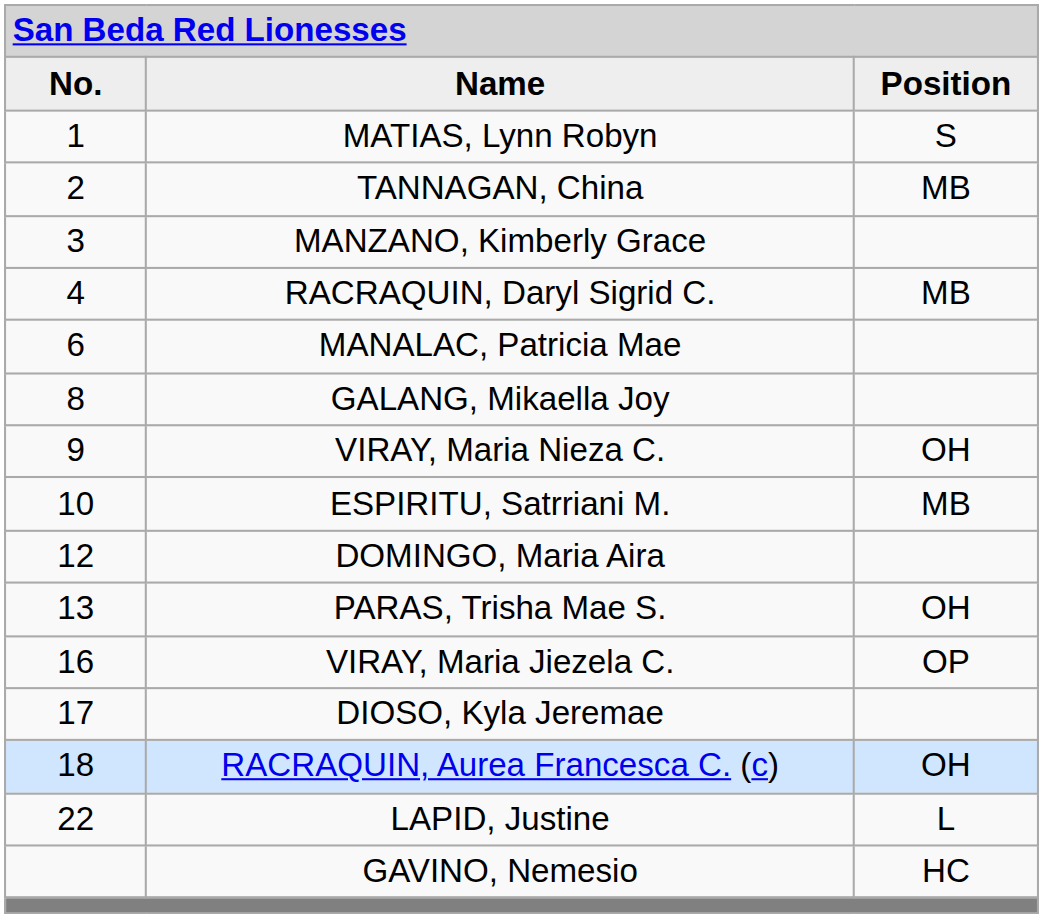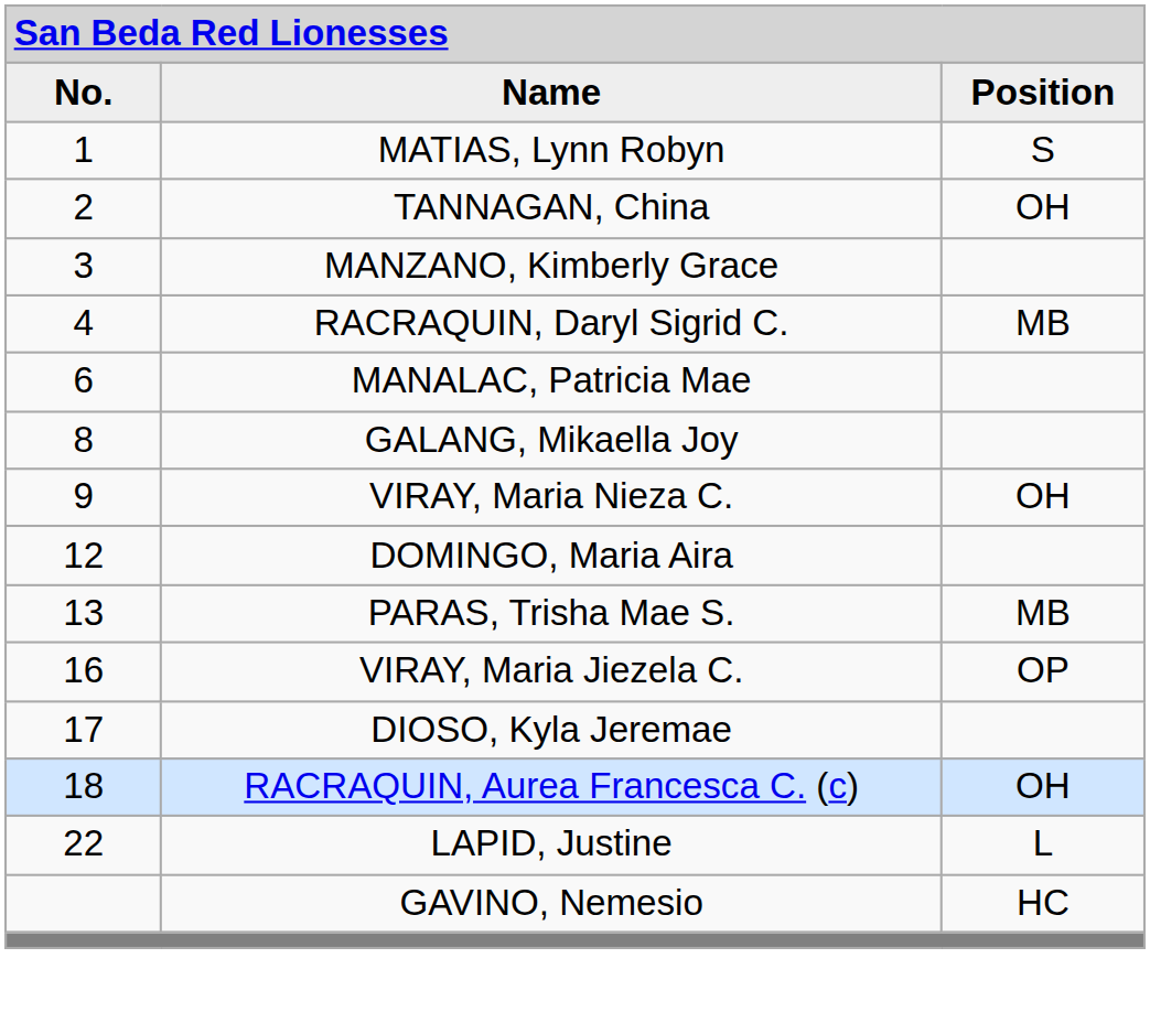TANNAGAN, China | column 3: MB -> OH
- row: 10 | ESPIRITU, Satrriani M. | MB
PARAS, Trisha Mae S. | column 3: OH -> MB
